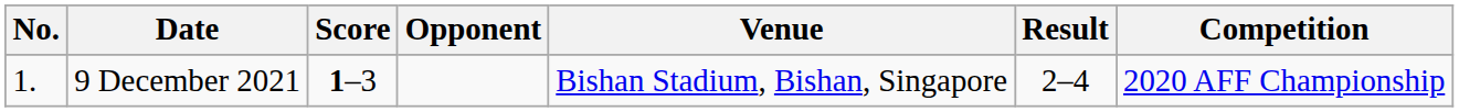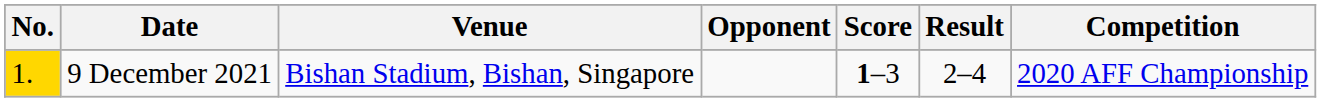columns swapped: Venue <-> Score
9 December 2021 | No.: no background -> gold background
